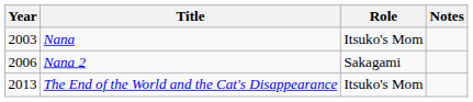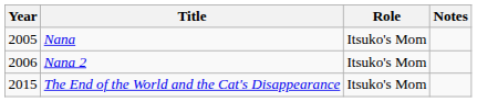Nana | Year: 2003 -> 2005
Nana 2 | Role: Sakagami -> Itsuko's Mom
The End of the World and the Cat's Disappearance | Year: 2013 -> 2015
